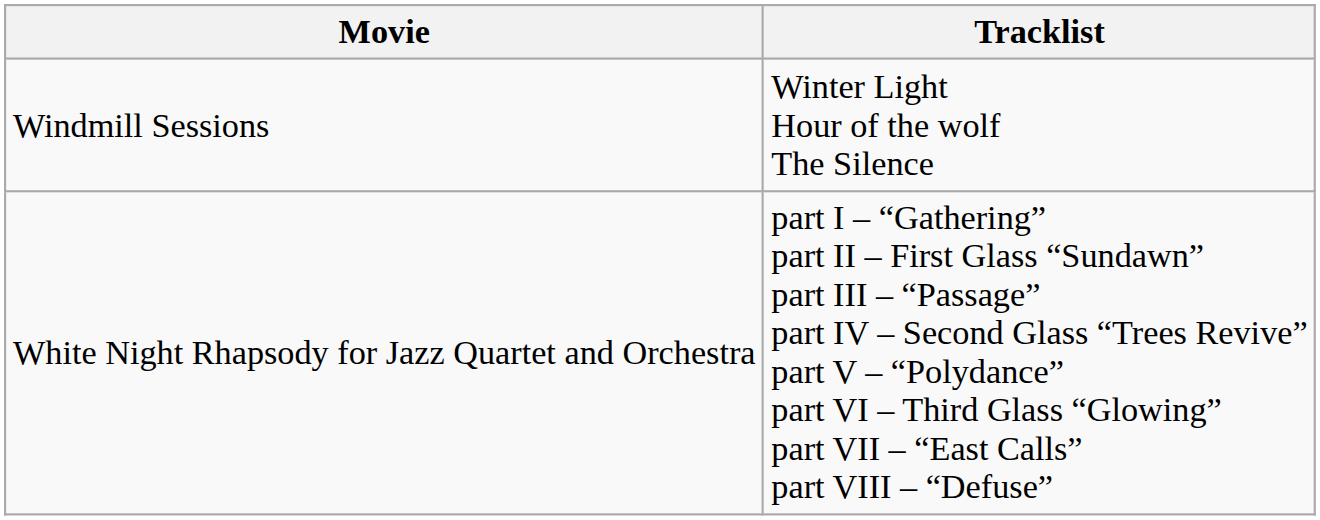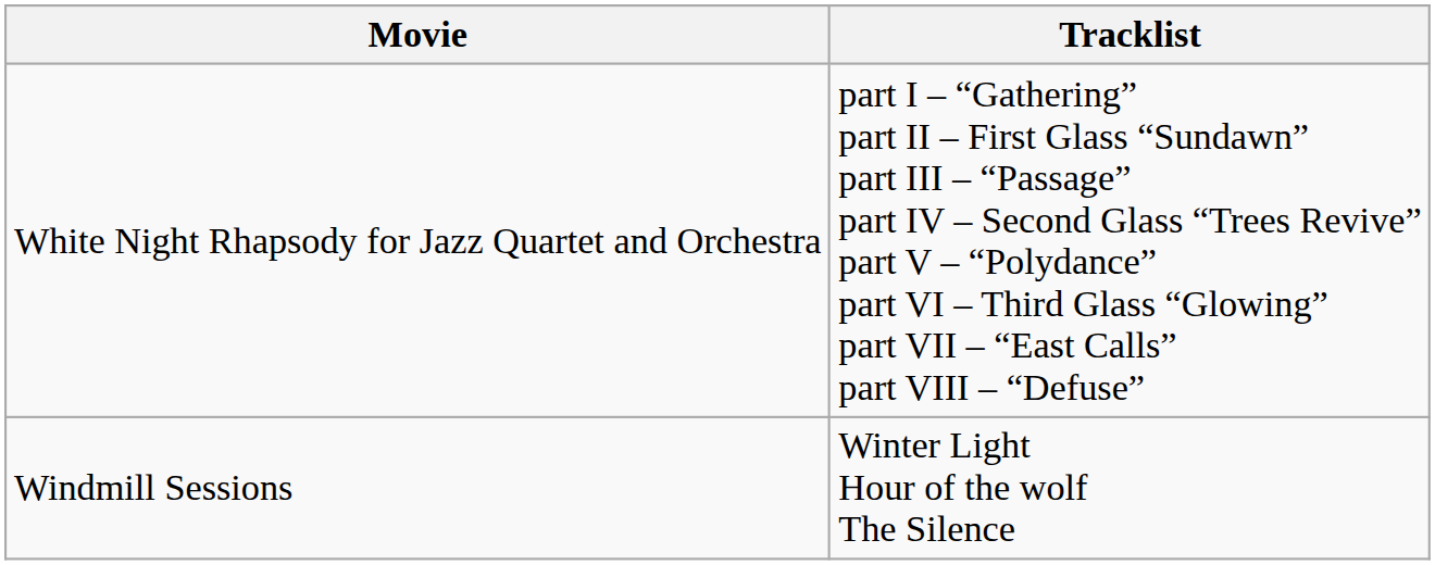rows swapped: White Night Rhapsody for Jazz Quartet and Orchestra <-> Windmill Sessions
